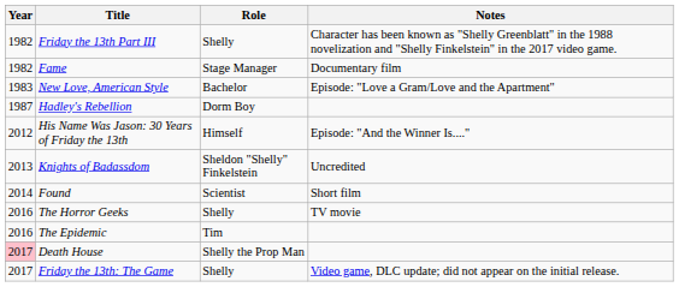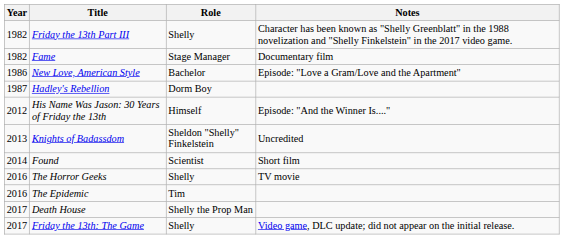New Love, American Style | Year: 1983 -> 1986
Death House | Year: pink background -> no background
